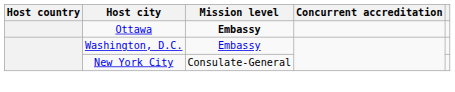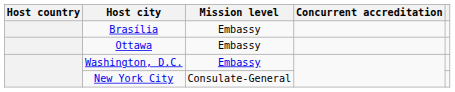+ row: Brasília | Embassy
Ottawa | Mission level: bold -> normal
